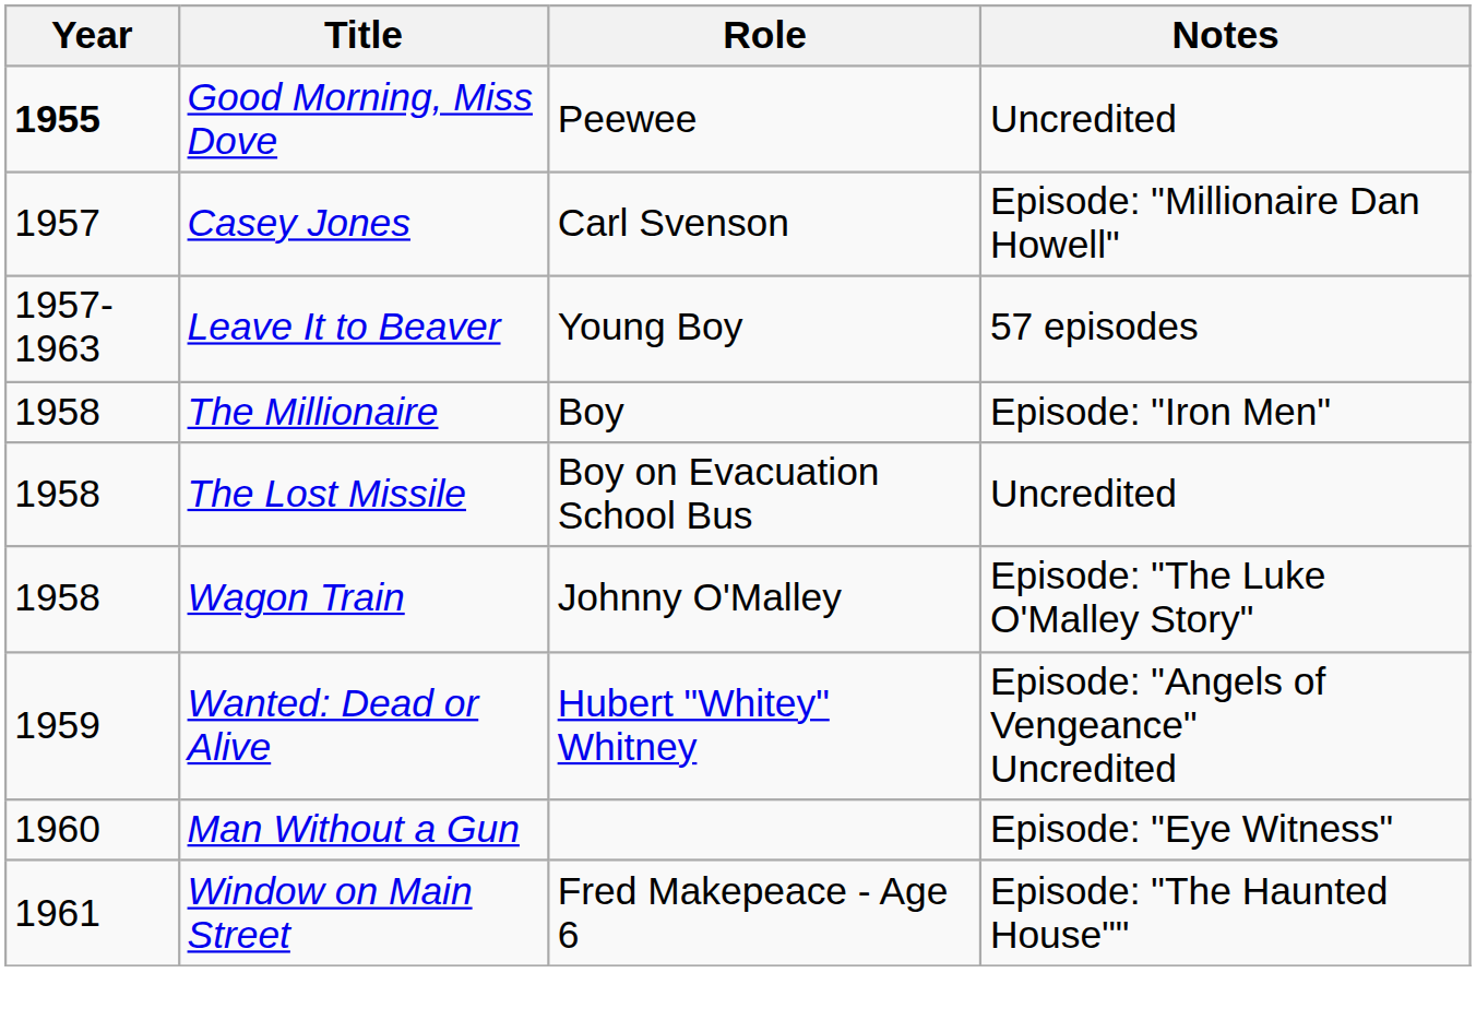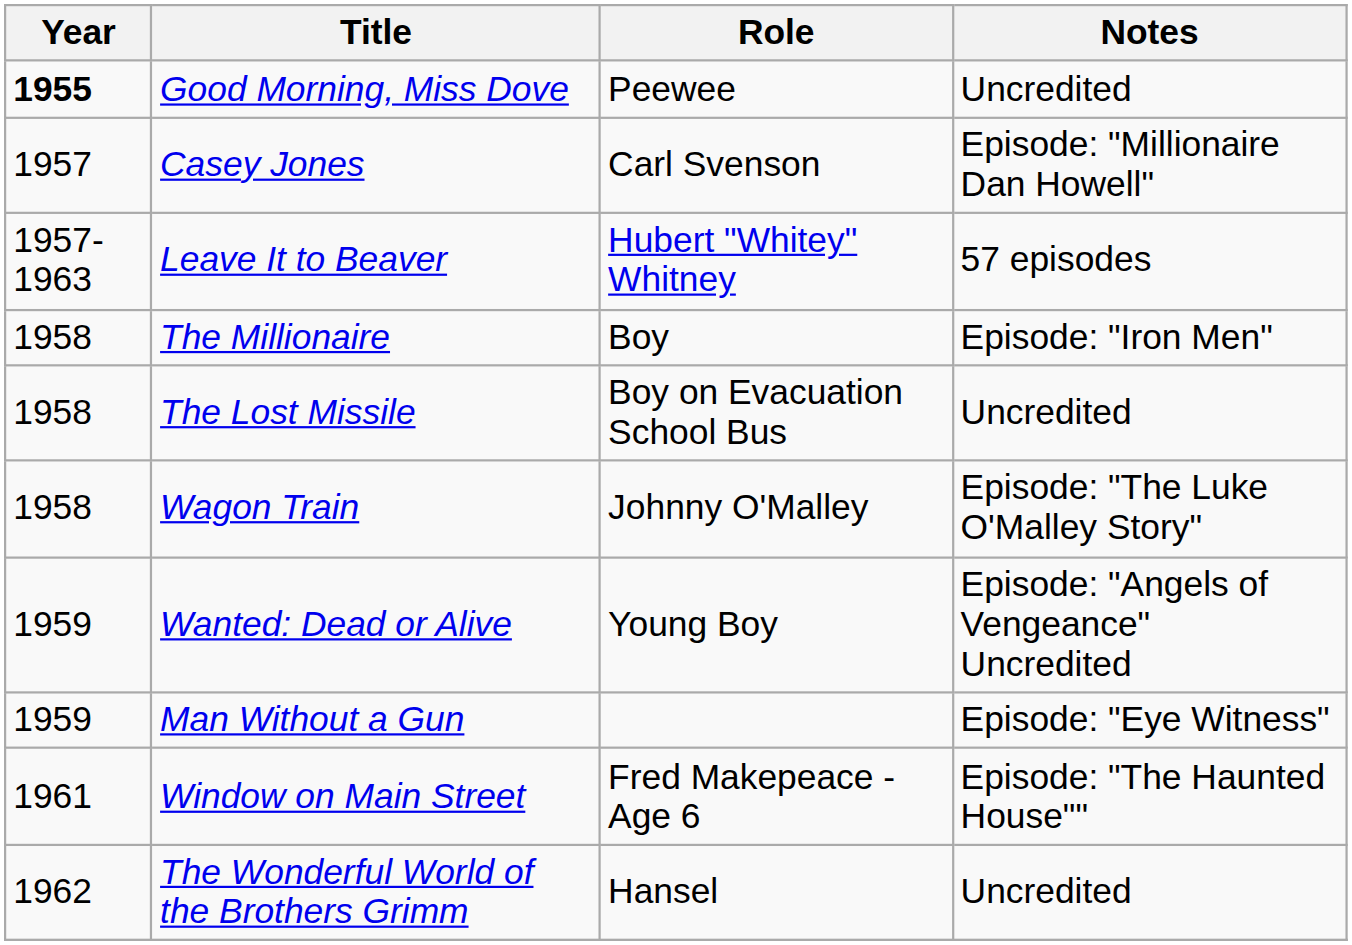Leave It to Beaver | Role: Young Boy -> Hubert "Whitey" Whitney
Wanted: Dead or Alive | Role: Hubert "Whitey" Whitney -> Young Boy
Man Without a Gun | Year: 1960 -> 1959
+ row: 1962 | The Wonderful World of the Brothers Grimm | Hansel | Uncredited
